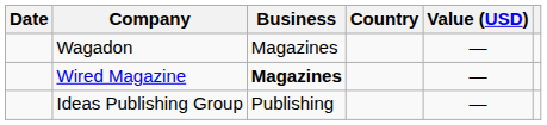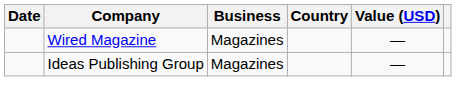- row: Wagadon | Magazines | —
Wired Magazine | Business: bold -> normal
Ideas Publishing Group | Business: Publishing -> Magazines
